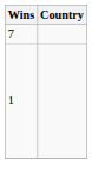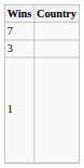+ row: 3
